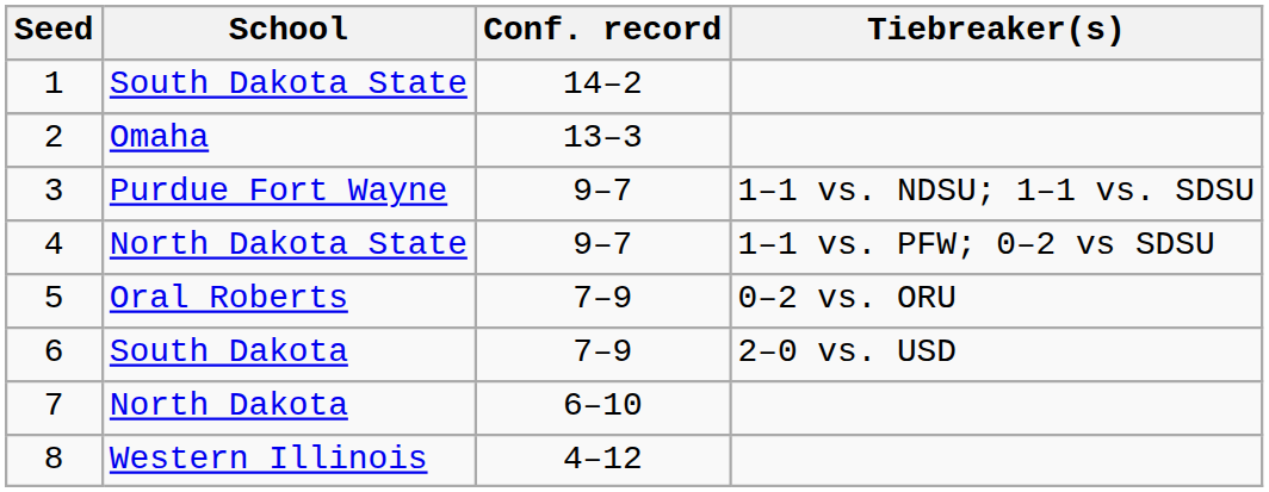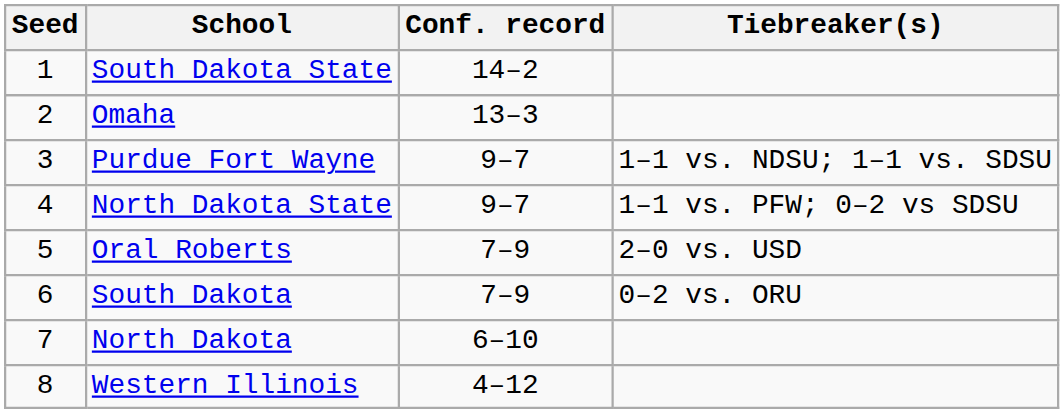Oral Roberts | Tiebreaker(s): 0–2 vs. ORU -> 2–0 vs. USD
South Dakota | Tiebreaker(s): 2–0 vs. USD -> 0–2 vs. ORU
